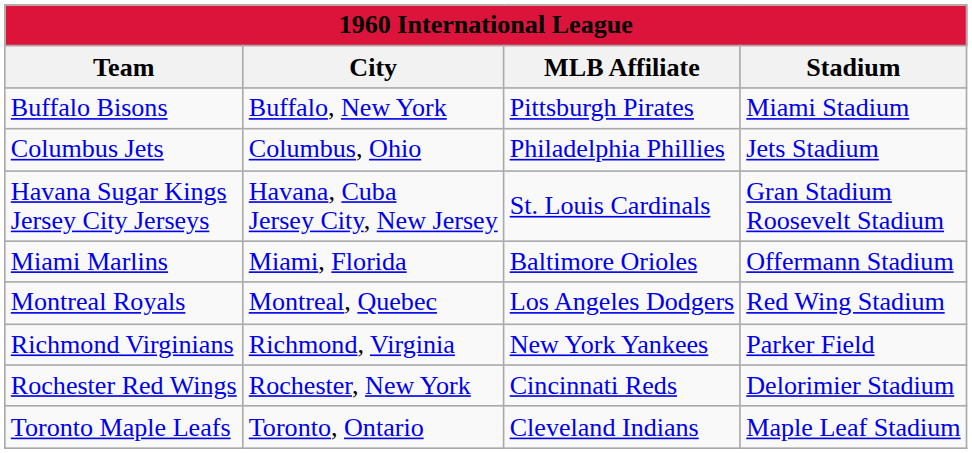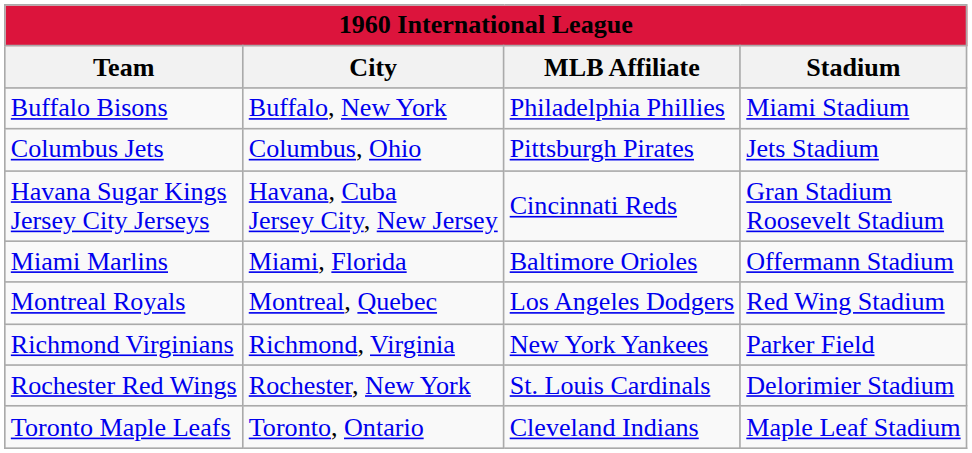Buffalo Bisons | MLB Affiliate: Pittsburgh Pirates -> Philadelphia Phillies
Columbus Jets | MLB Affiliate: Philadelphia Phillies -> Pittsburgh Pirates
Havana Sugar Kings Jersey City Jerseys | MLB Affiliate: St. Louis Cardinals -> Cincinnati Reds
Rochester Red Wings | MLB Affiliate: Cincinnati Reds -> St. Louis Cardinals
